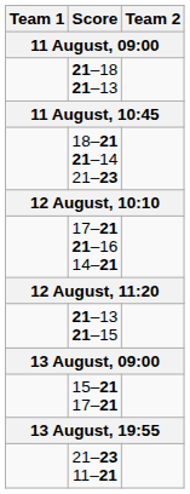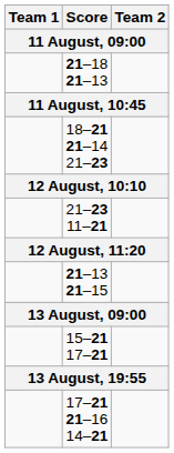rows swapped: 17–21 21–16 14–21 <-> 21–23 11–21
